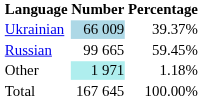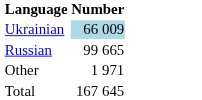- column: Percentage | 39.37% | 59.45% | 1.18% | 100.00%
Other | Number: paleturquoise background -> no background
